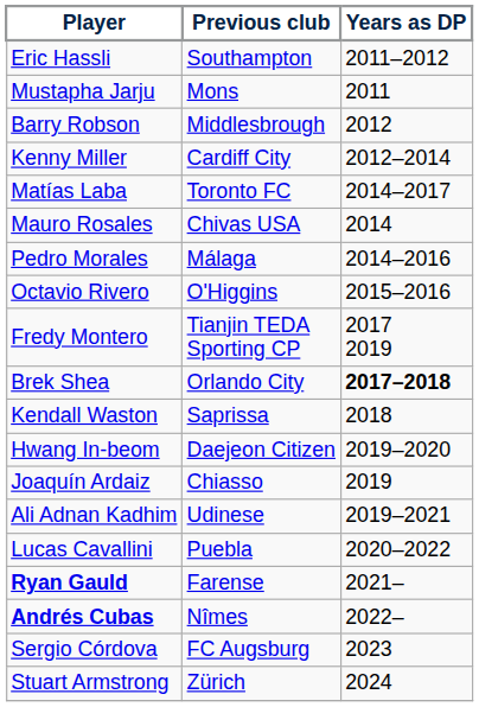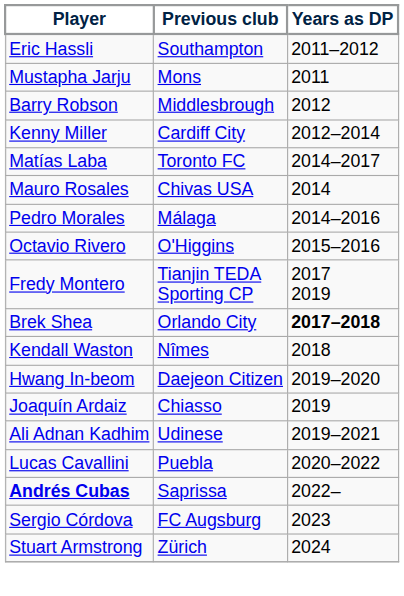Kendall Waston | Previous club: Saprissa -> Nîmes
- row: Ryan Gauld | Farense | 2021–
Andrés Cubas | Previous club: Nîmes -> Saprissa
